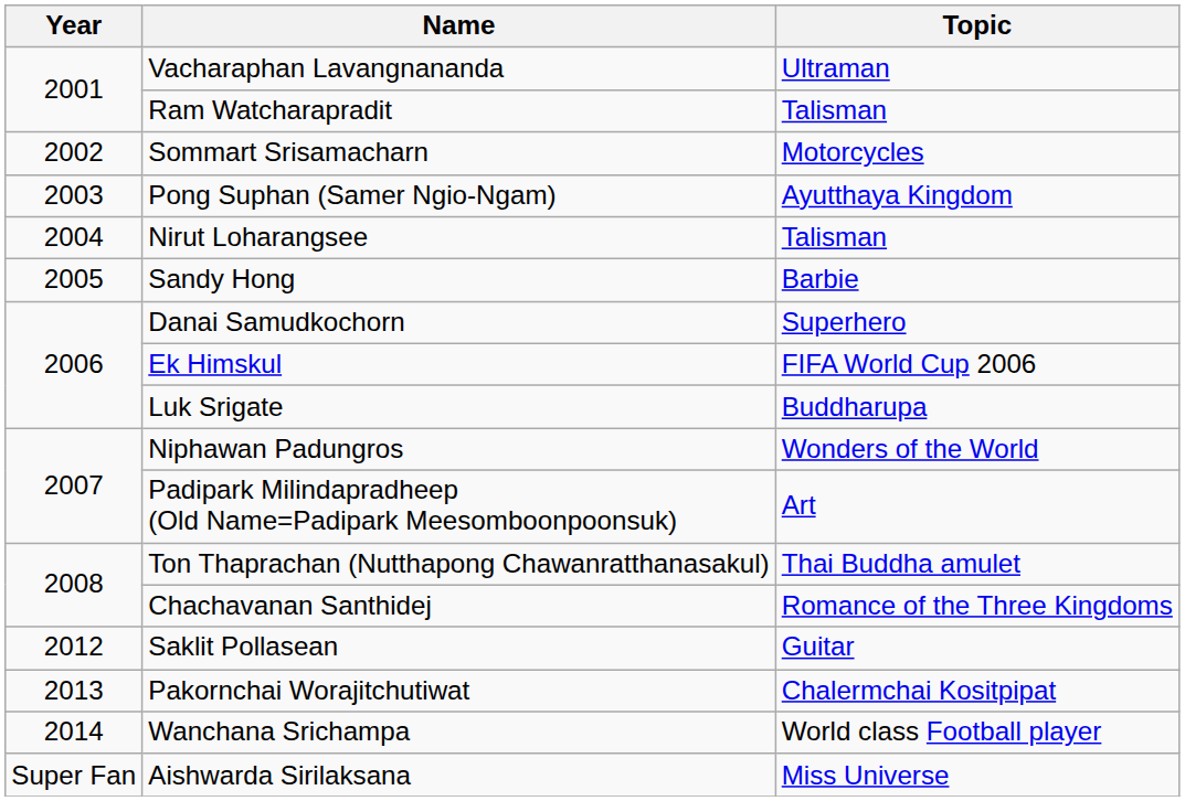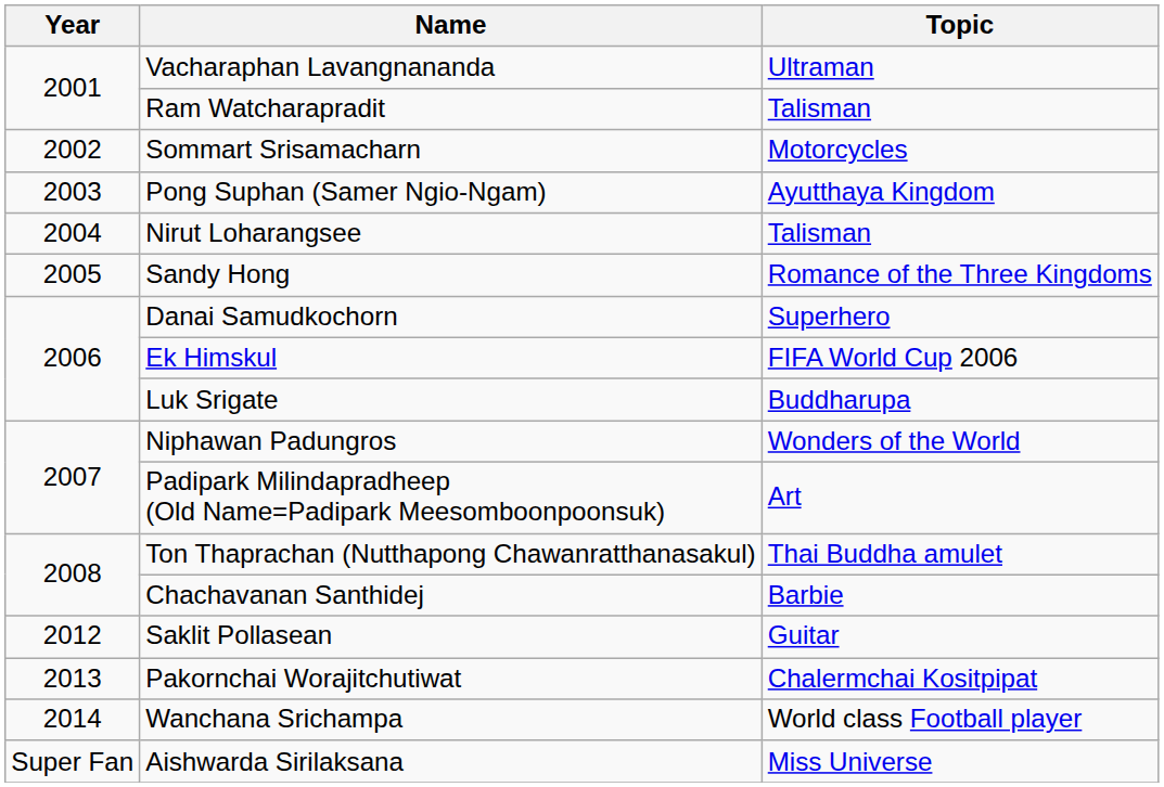Sandy Hong | Topic: Barbie -> Romance of the Three Kingdoms
Chachavanan Santhidej | Topic: Romance of the Three Kingdoms -> Barbie
